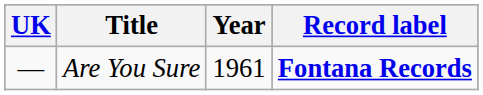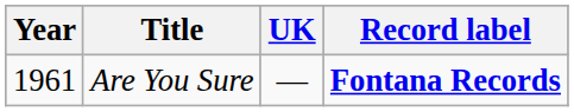columns swapped: Year <-> UK
